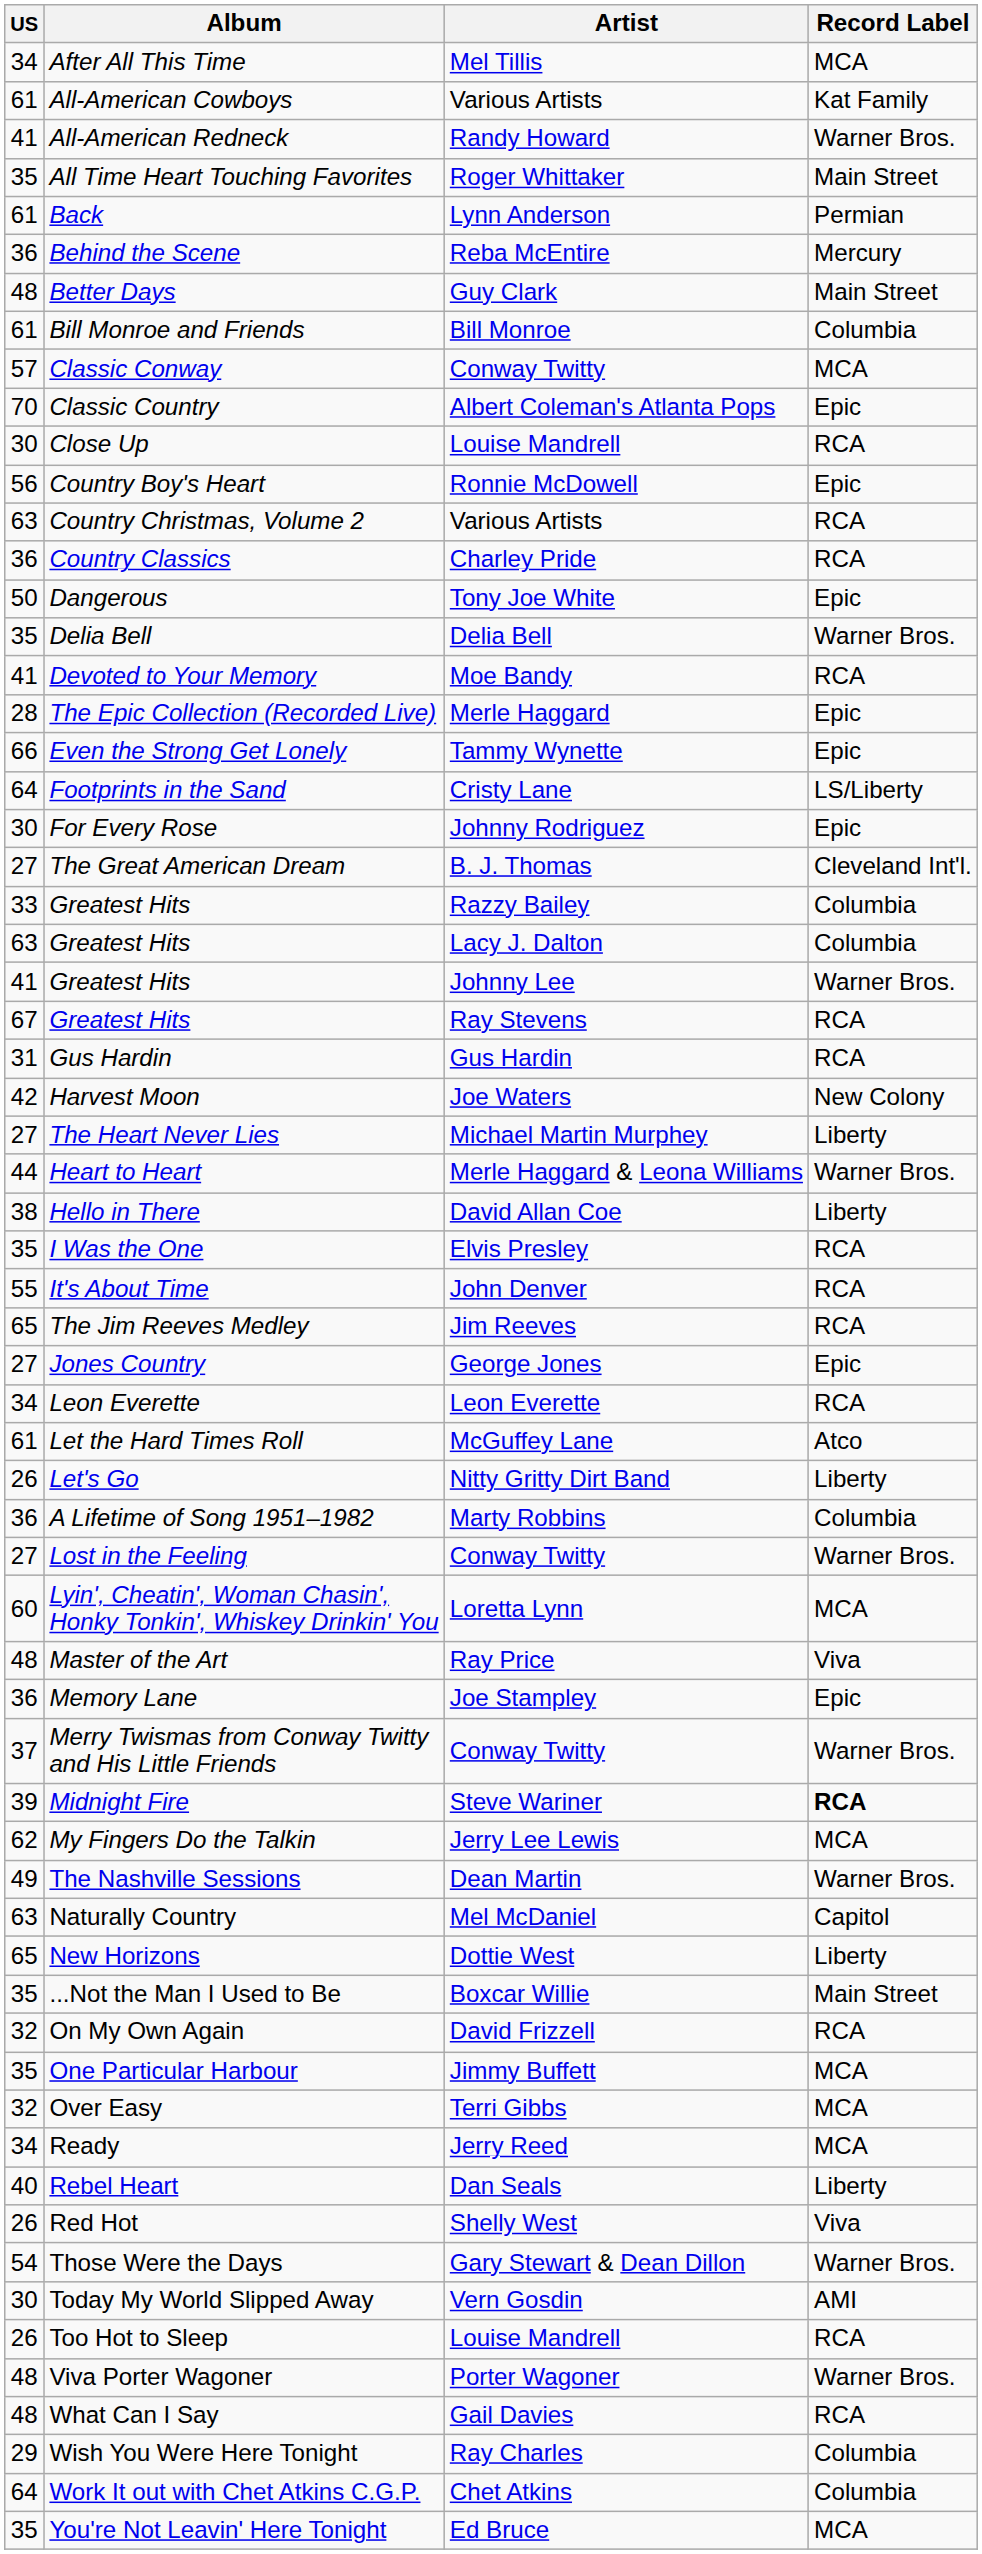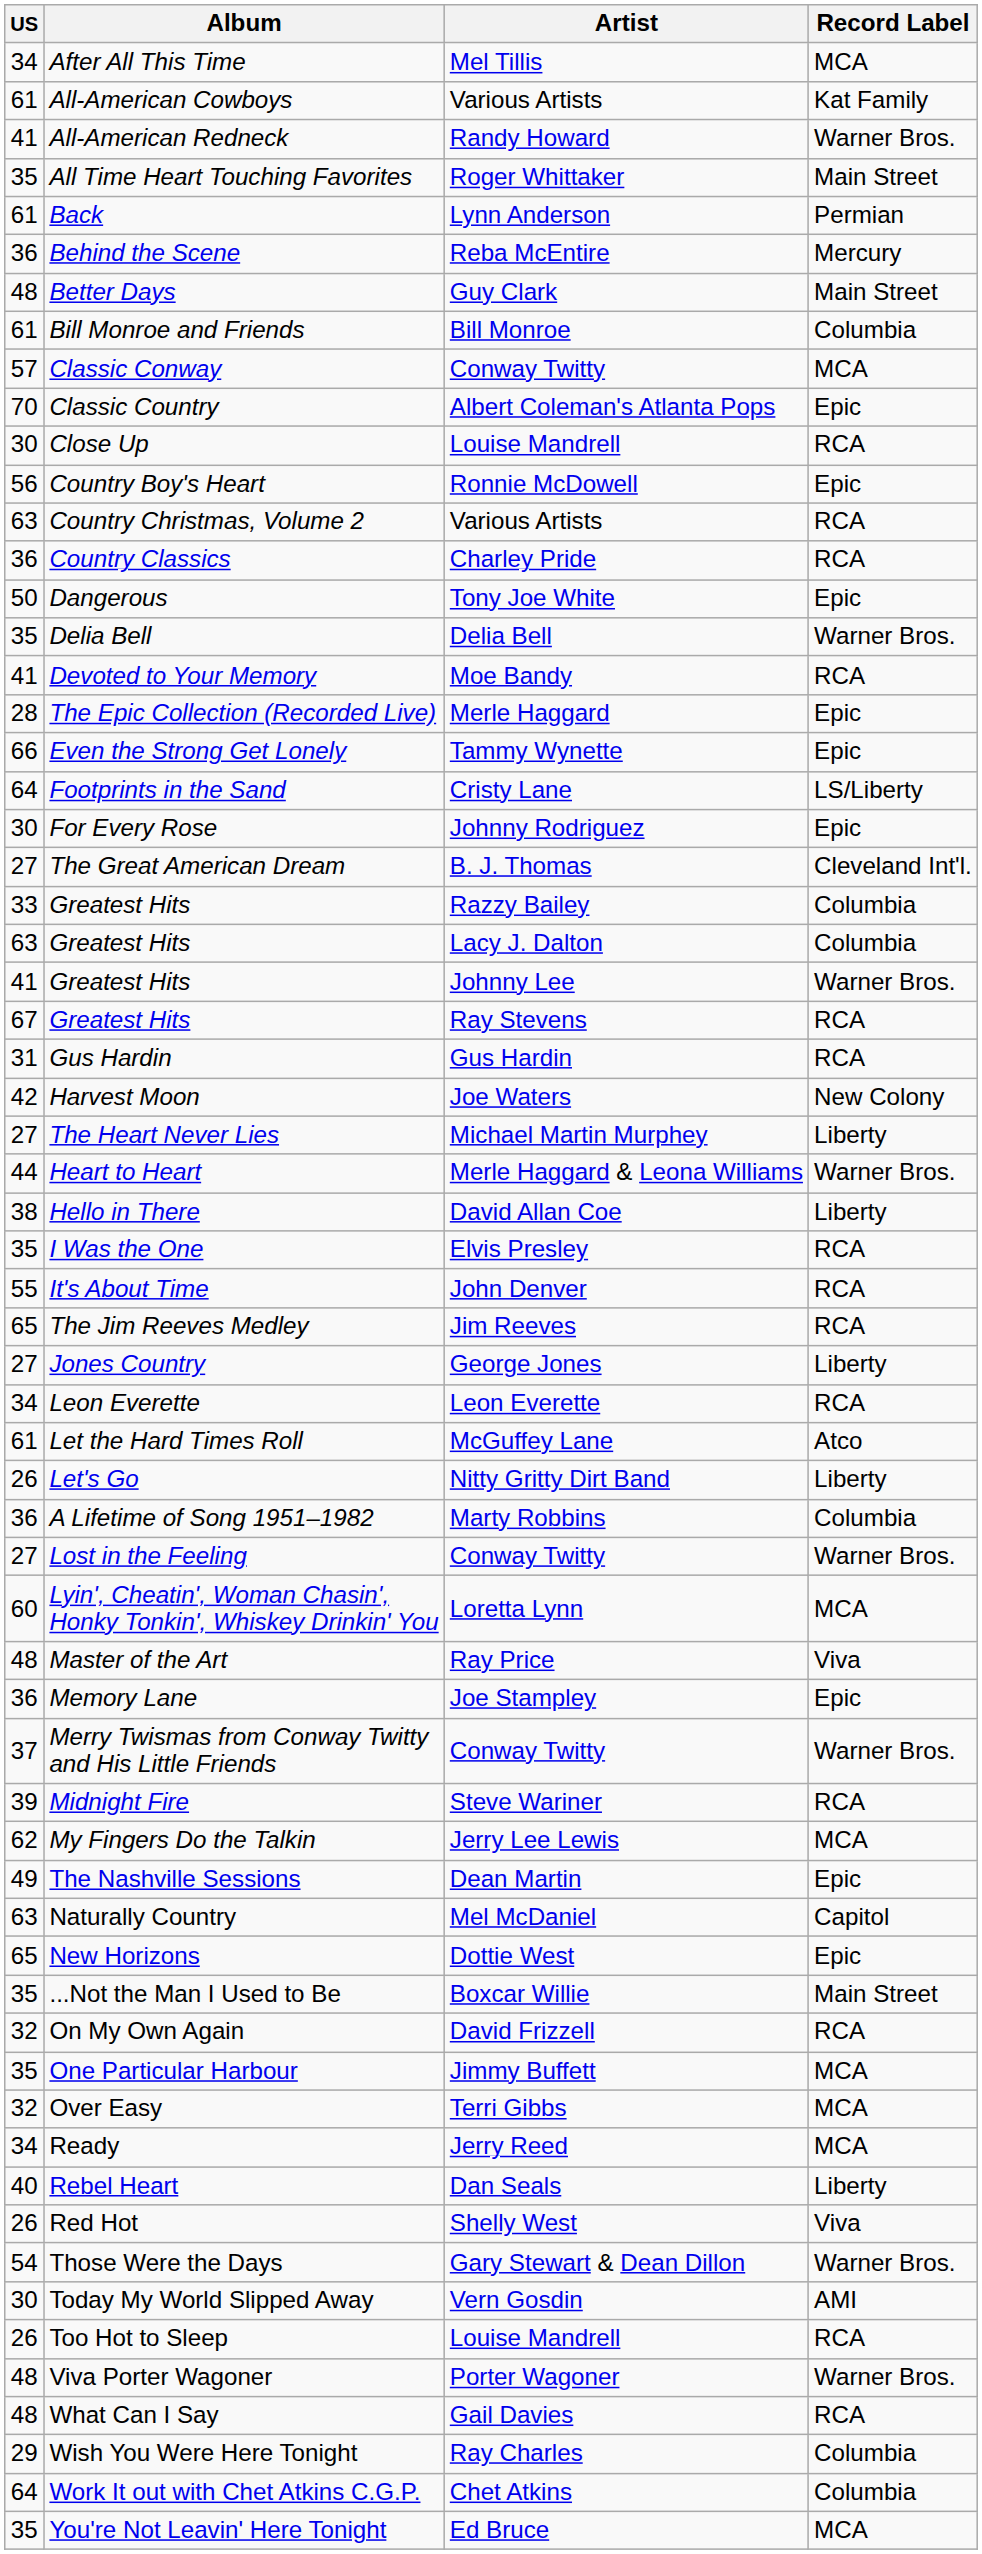Jones Country | Record Label: Epic -> Liberty
Midnight Fire | Record Label: bold -> normal
The Nashville Sessions | Record Label: Warner Bros. -> Epic
New Horizons | Record Label: Liberty -> Epic
